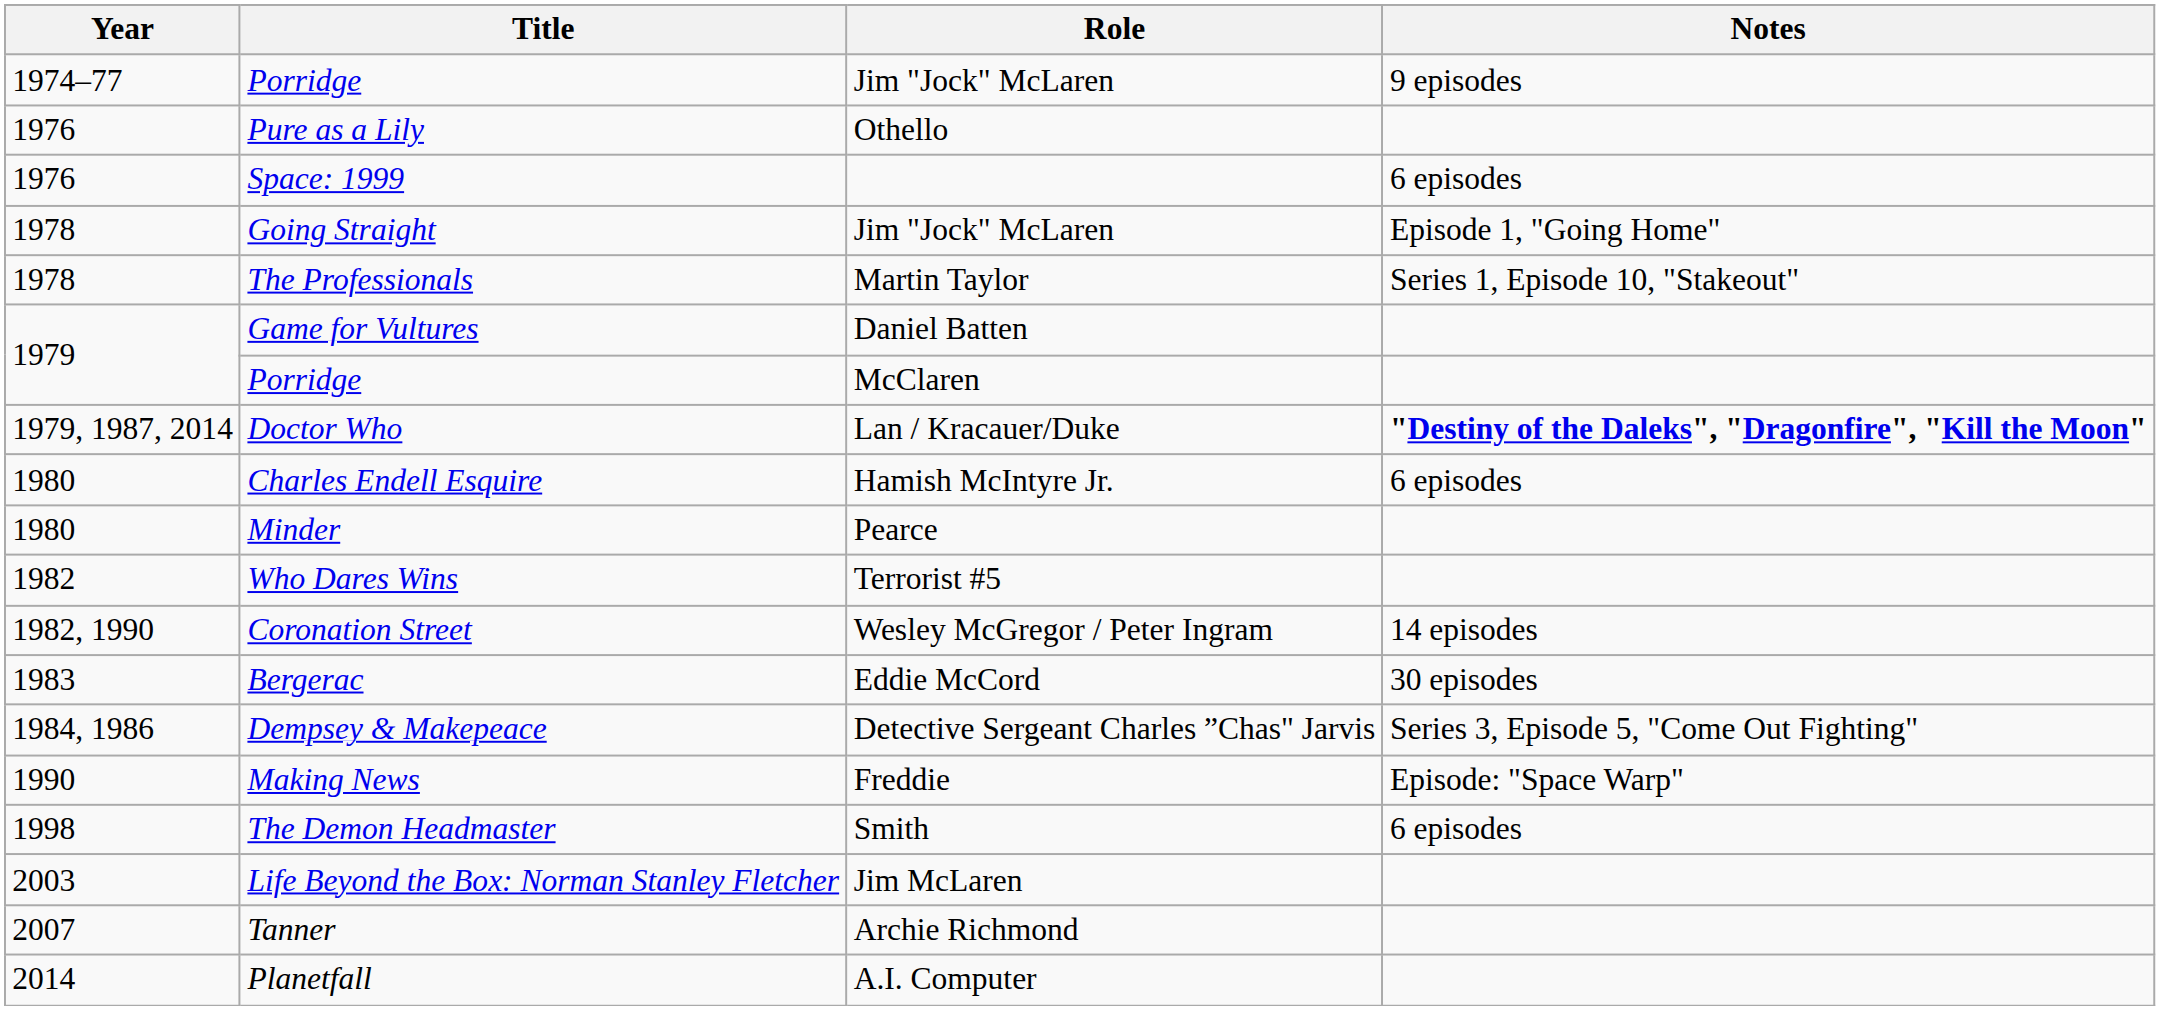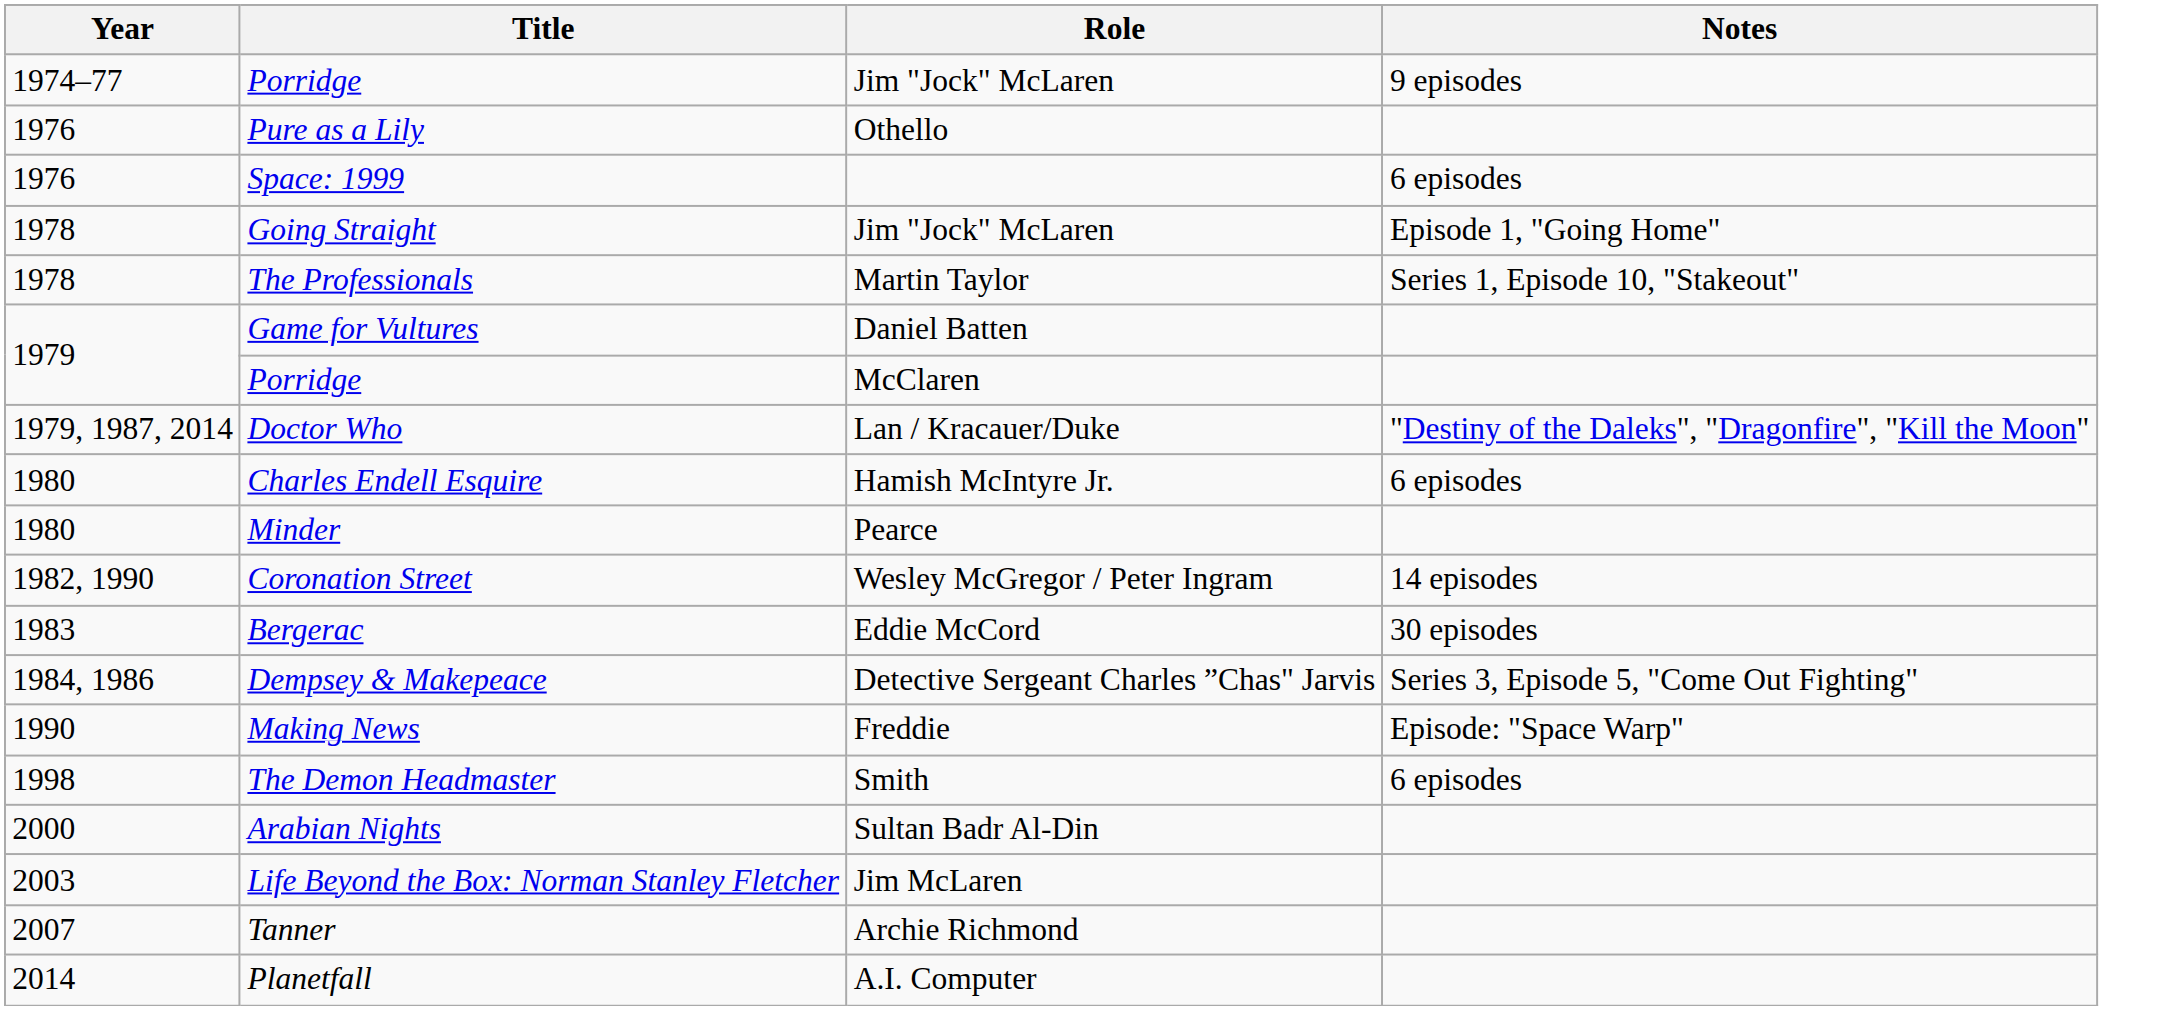Doctor Who | Notes: bold -> normal
- row: 1982 | Who Dares Wins | Terrorist #5
+ row: 2000 | Arabian Nights | Sultan Badr Al-Din
